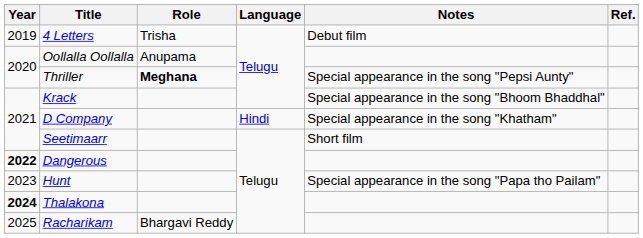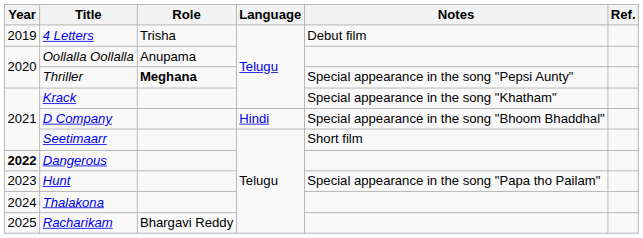Krack | Notes: Special appearance in the song "Bhoom Bhaddhal" -> Special appearance in the song "Khatham"
D Company | Notes: Special appearance in the song "Khatham" -> Special appearance in the song "Bhoom Bhaddhal"
Thalakona | Year: bold -> normal
